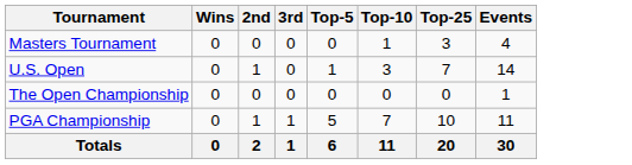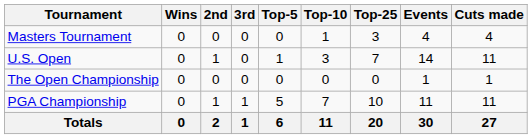+ column: Cuts made | 4 | 11 | 1 | 11 | 27
